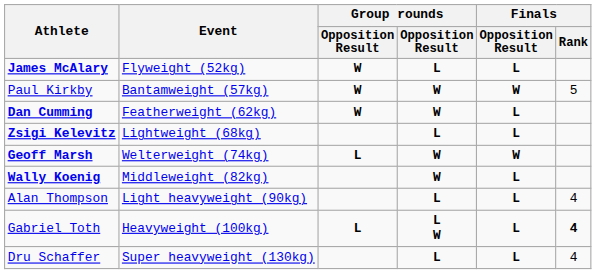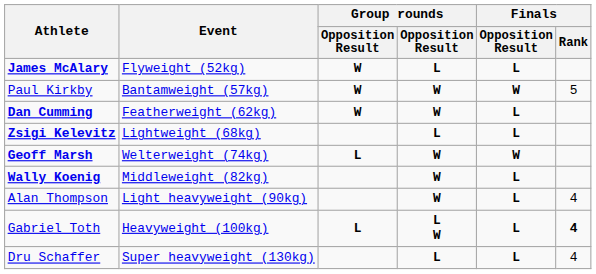Alan Thompson | column 4: L -> W
